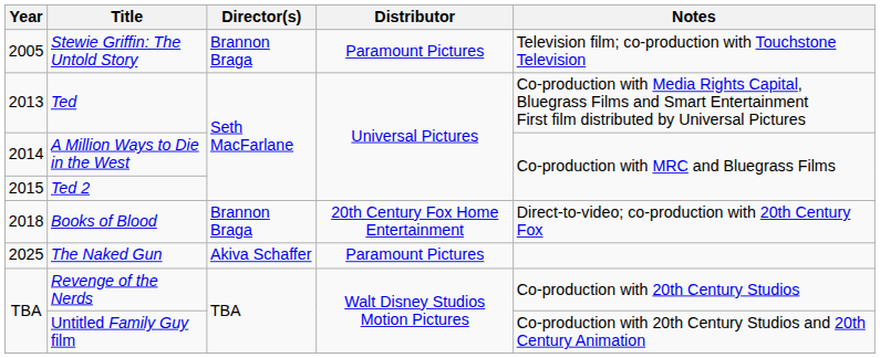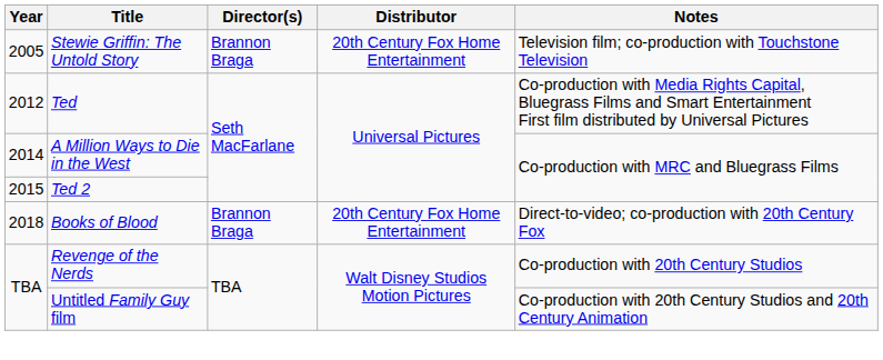Stewie Griffin: The Untold Story | Distributor: Paramount Pictures -> 20th Century Fox Home Entertainment
Ted | Year: 2013 -> 2012
- row: 2025 | The Naked Gun | Akiva Schaffer | Paramount Pictures
